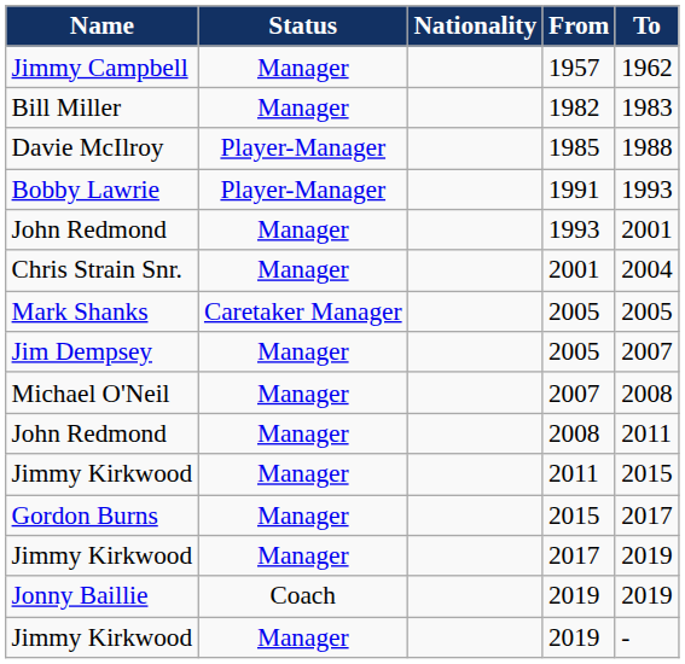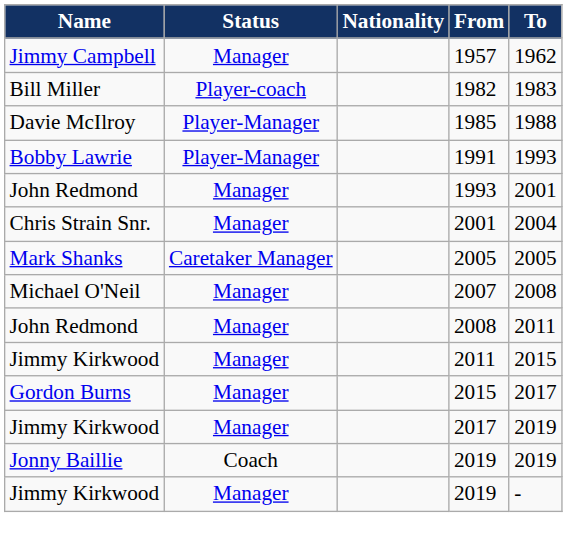1982 | Status: Manager -> Player-coach
- row: Jim Dempsey | Manager | 2005 | 2007
